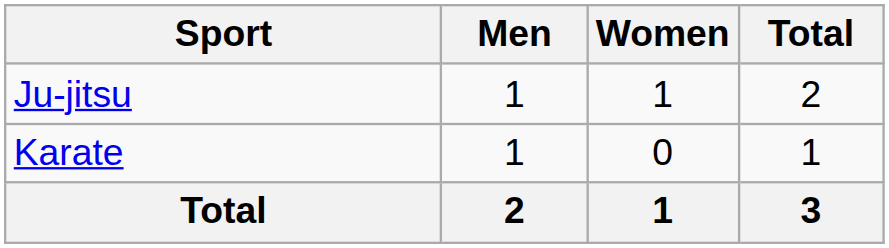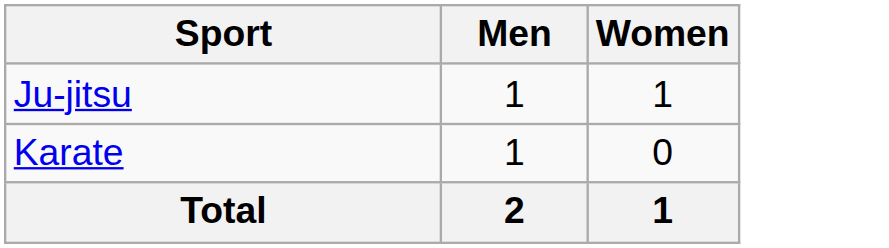- column: Total | 2 | 1 | 3
